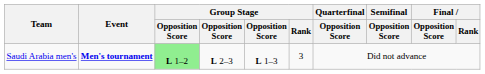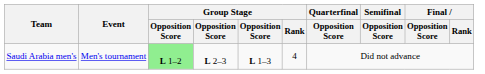Saudi Arabia men's | Event: bold -> normal
Saudi Arabia men's | Group Stage / Rank: 3 -> 4
